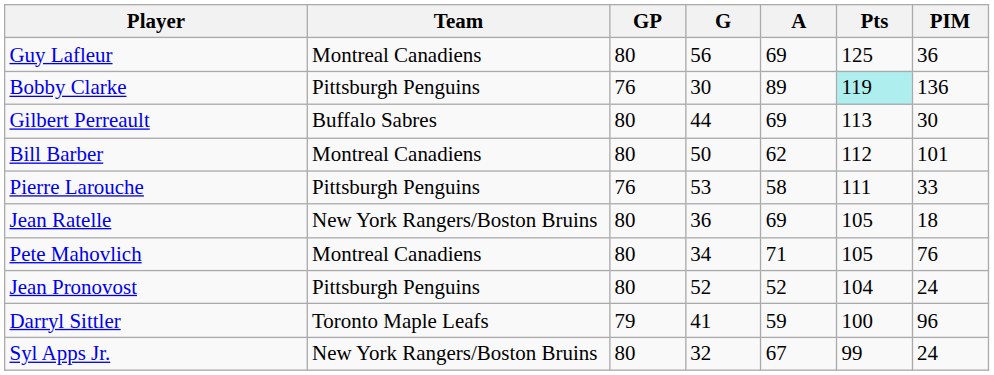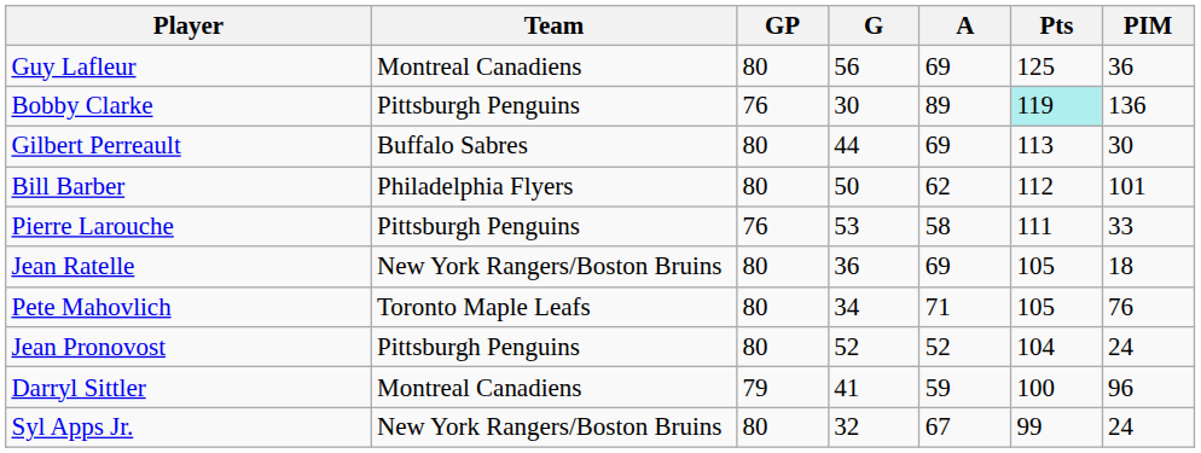Bill Barber | Team: Montreal Canadiens -> Philadelphia Flyers
Pete Mahovlich | Team: Montreal Canadiens -> Toronto Maple Leafs
Darryl Sittler | Team: Toronto Maple Leafs -> Montreal Canadiens
